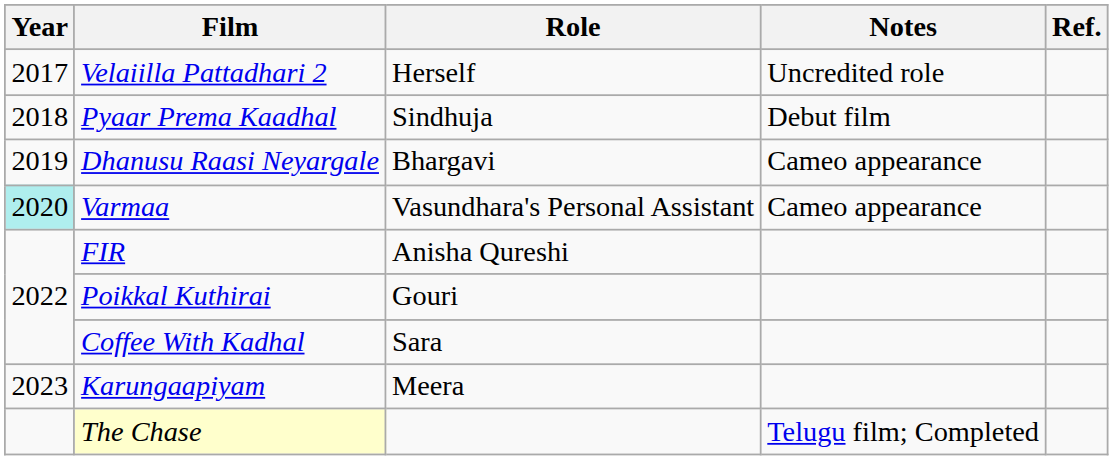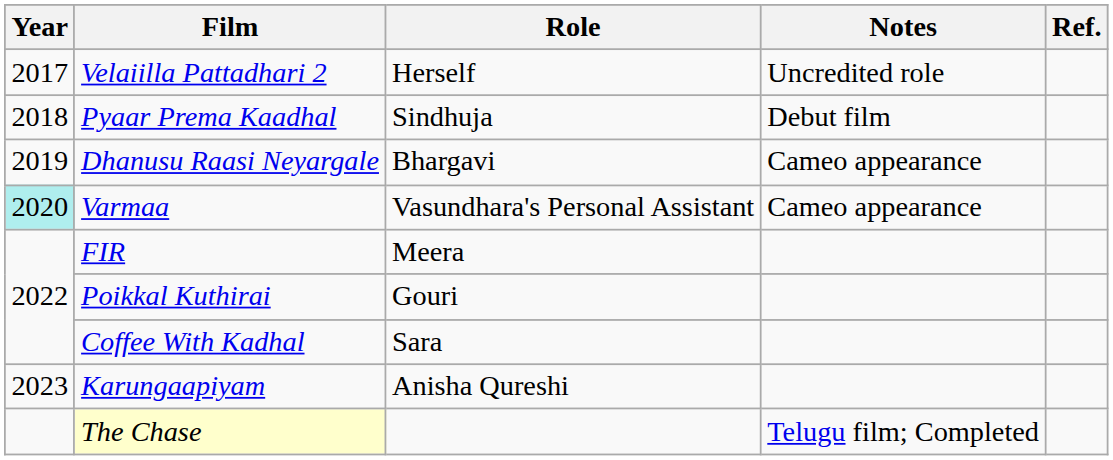FIR | Role: Anisha Qureshi -> Meera
Karungaapiyam | Role: Meera -> Anisha Qureshi
